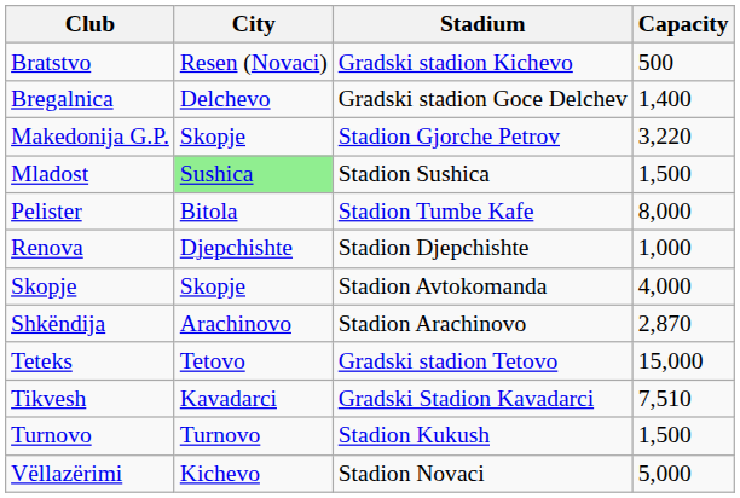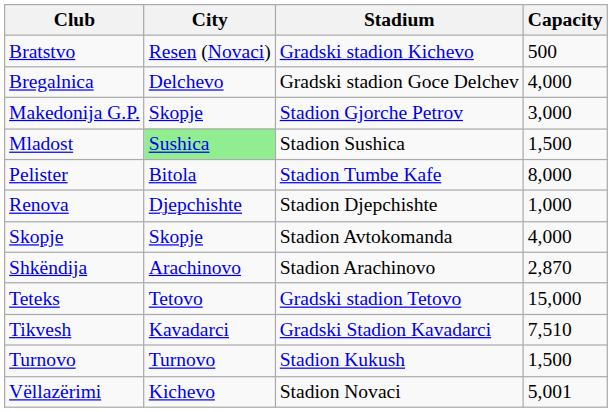Bregalnica | Capacity: 1,400 -> 4,000
Makedonija G.P. | Capacity: 3,220 -> 3,000
Vëllazërimi | Capacity: 5,000 -> 5,001
